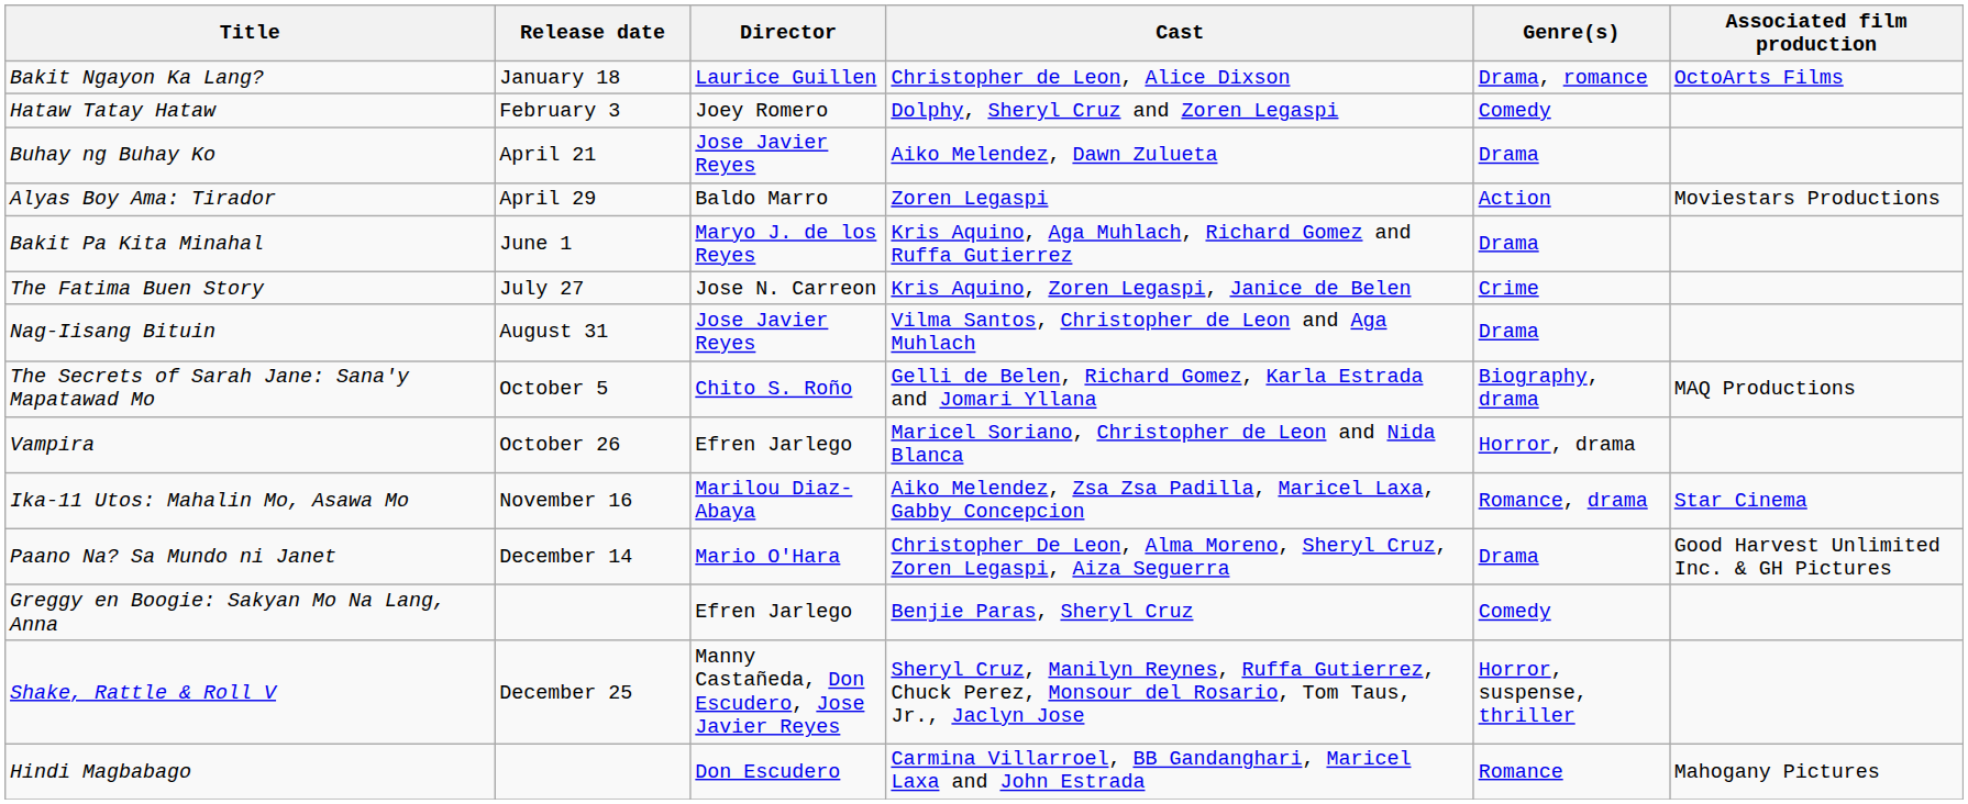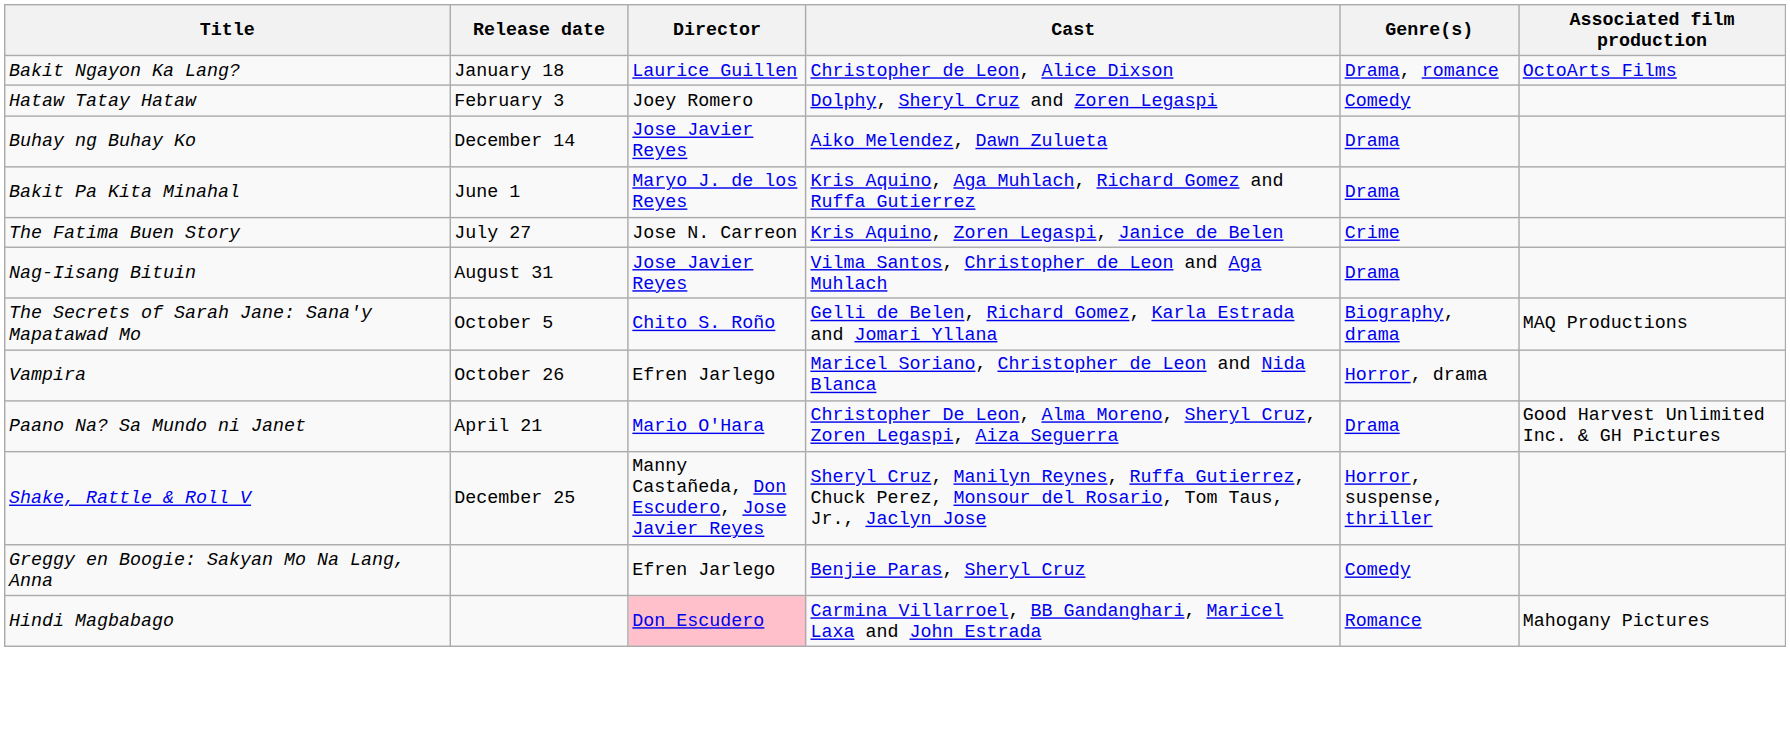Buhay ng Buhay Ko | Release date: April 21 -> December 14
- row: Alyas Boy Ama: Tirador | April 29 | Baldo Marro | Zoren Legaspi | Action | Moviestars Productions
- row: Ika-11 Utos: Mahalin Mo, Asawa Mo | November 16 | Marilou Diaz-Abaya | Aiko Melendez, Zsa Zsa Padilla, Maricel Laxa, Gabby Concepcion | Romance, drama | Star Cinema
Paano Na? Sa Mundo ni Janet | Release date: December 14 -> April 21
rows swapped: Shake, Rattle & Roll V <-> Greggy en Boogie: Sakyan Mo Na Lang, Anna
Hindi Magbabago | Director: no background -> pink background
